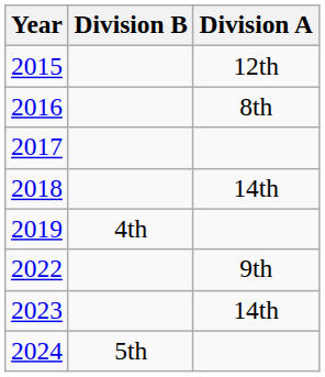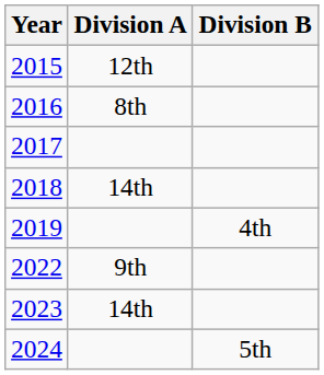columns swapped: Division A <-> Division B
